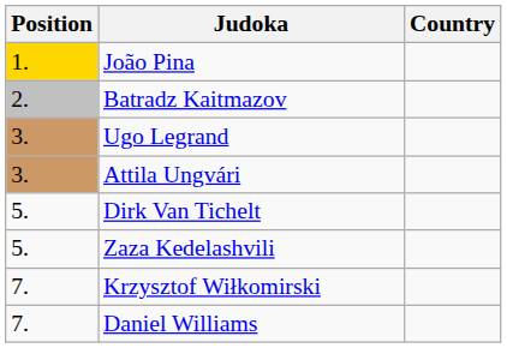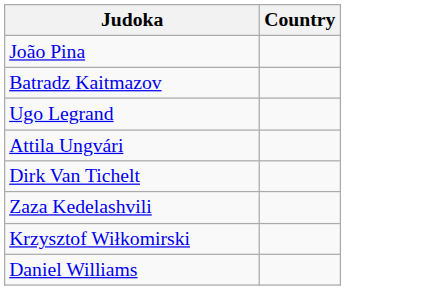- column: Position | 1. | 2. | 3. | 3. | 5. | 5. | 7. | 7.
